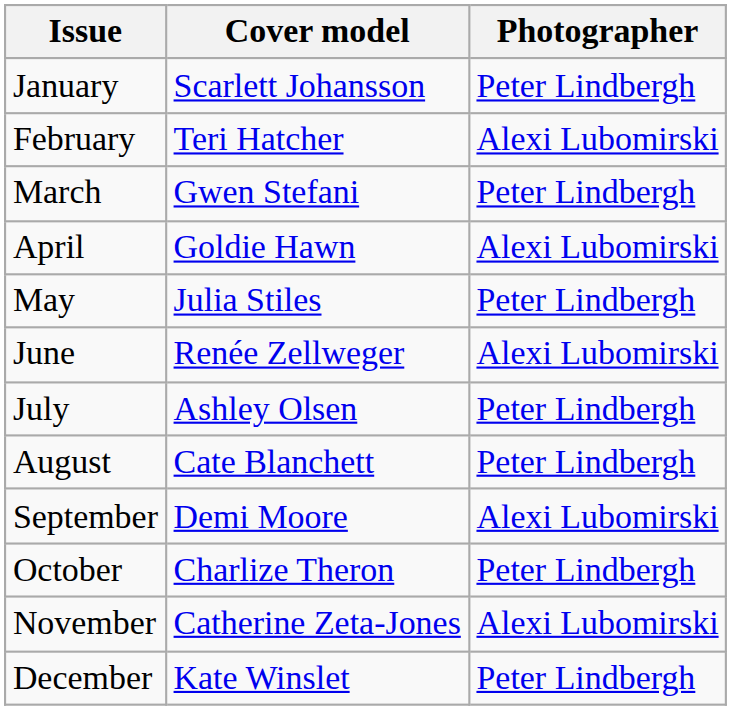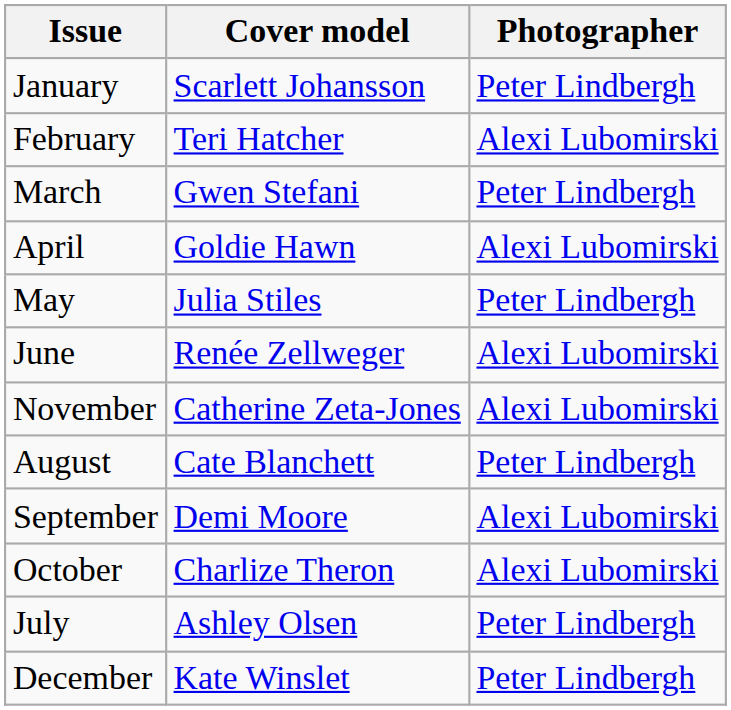rows swapped: July <-> November
October | Photographer: Peter Lindbergh -> Alexi Lubomirski
